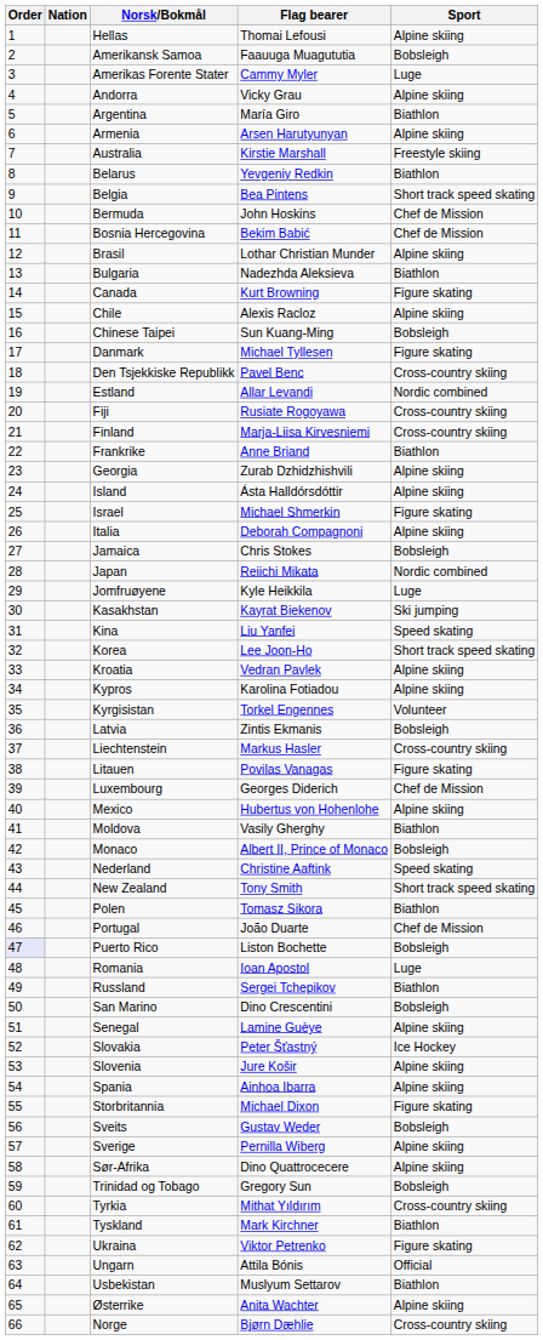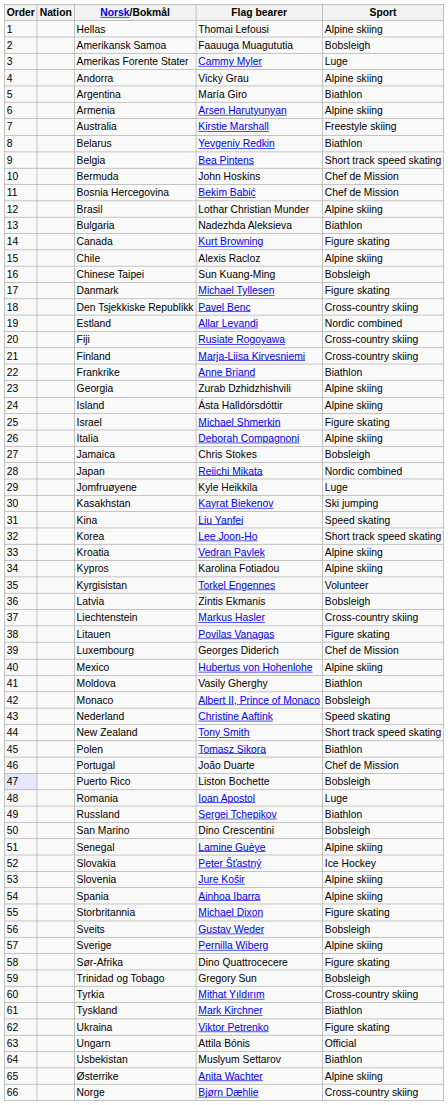Sør-Afrika | Sport: Alpine skiing -> Figure skating
